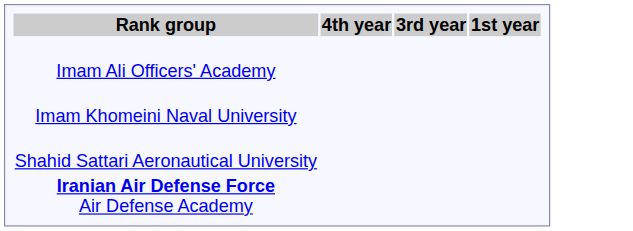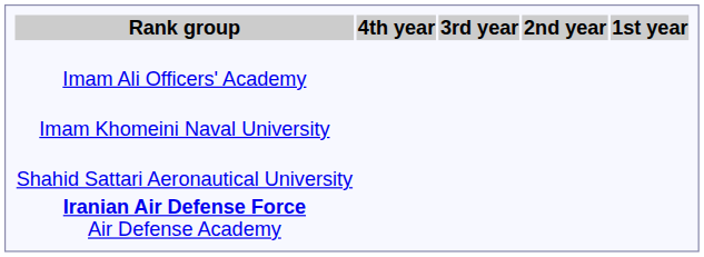+ column: 2nd year
